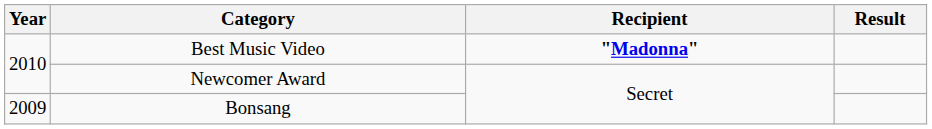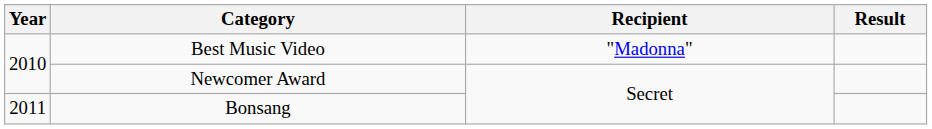Best Music Video | Recipient: bold -> normal
Bonsang | Year: 2009 -> 2011
